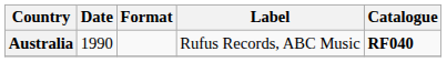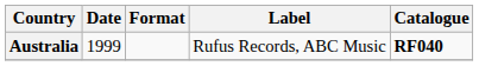Australia | Date: 1990 -> 1999
